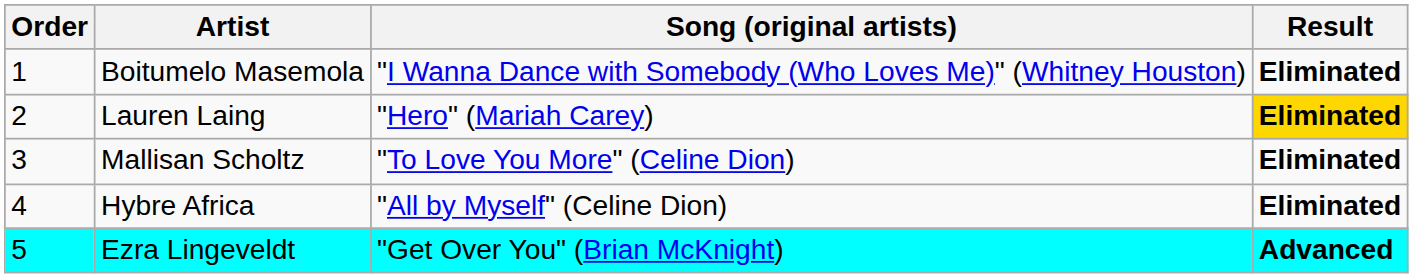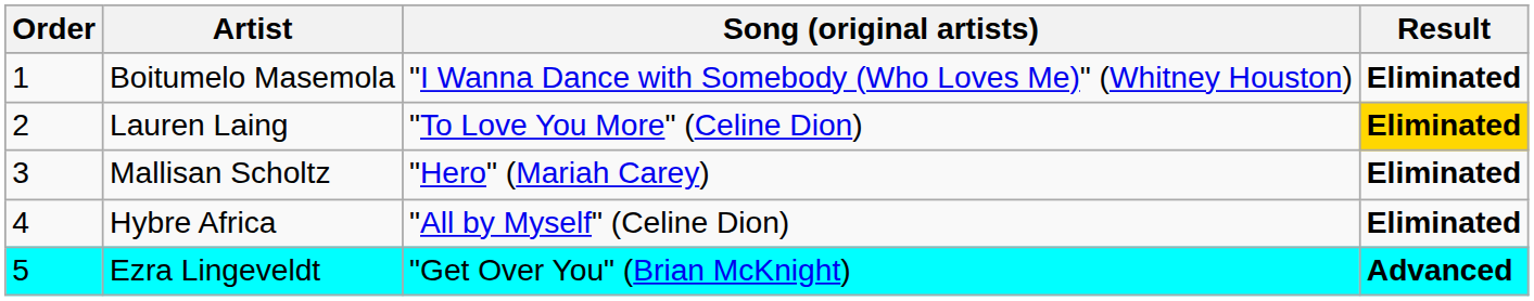Lauren Laing | Song (original artists): "Hero" (Mariah Carey) -> "To Love You More" (Celine Dion)
Mallisan Scholtz | Song (original artists): "To Love You More" (Celine Dion) -> "Hero" (Mariah Carey)
